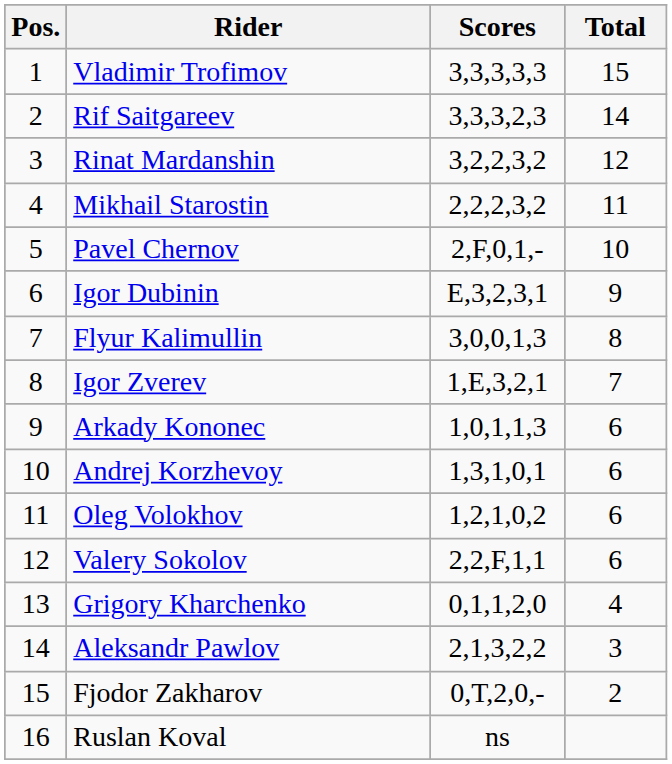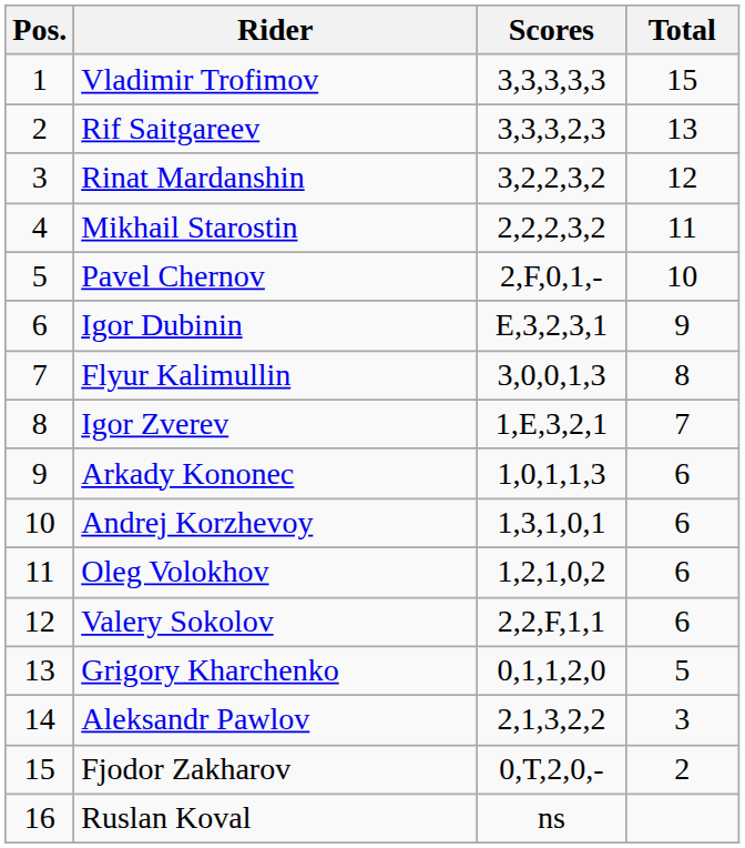Rif Saitgareev | Total: 14 -> 13
Grigory Kharchenko | Total: 4 -> 5
